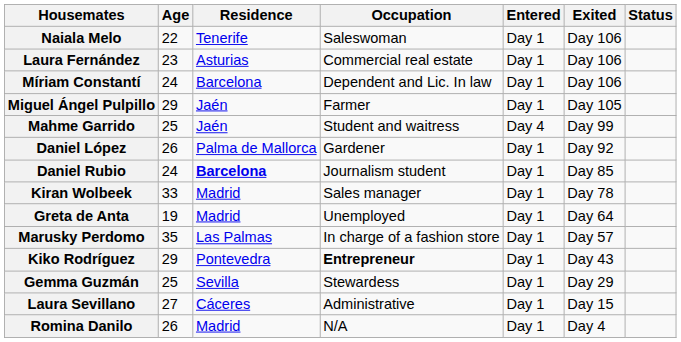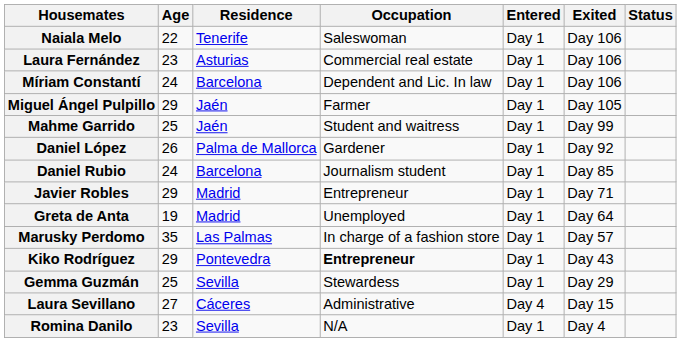Mahme Garrido | Entered: Day 4 -> Day 1
Daniel Rubio | Residence: bold -> normal
- row: Kiran Wolbeek | 33 | Madrid | Sales manager | Day 1 | Day 78
+ row: Javier Robles | 29 | Madrid | Entrepreneur | Day 1 | Day 71
Laura Sevillano | Entered: Day 1 -> Day 4
Romina Danilo | Age: 26 -> 23
Romina Danilo | Residence: Madrid -> Sevilla
